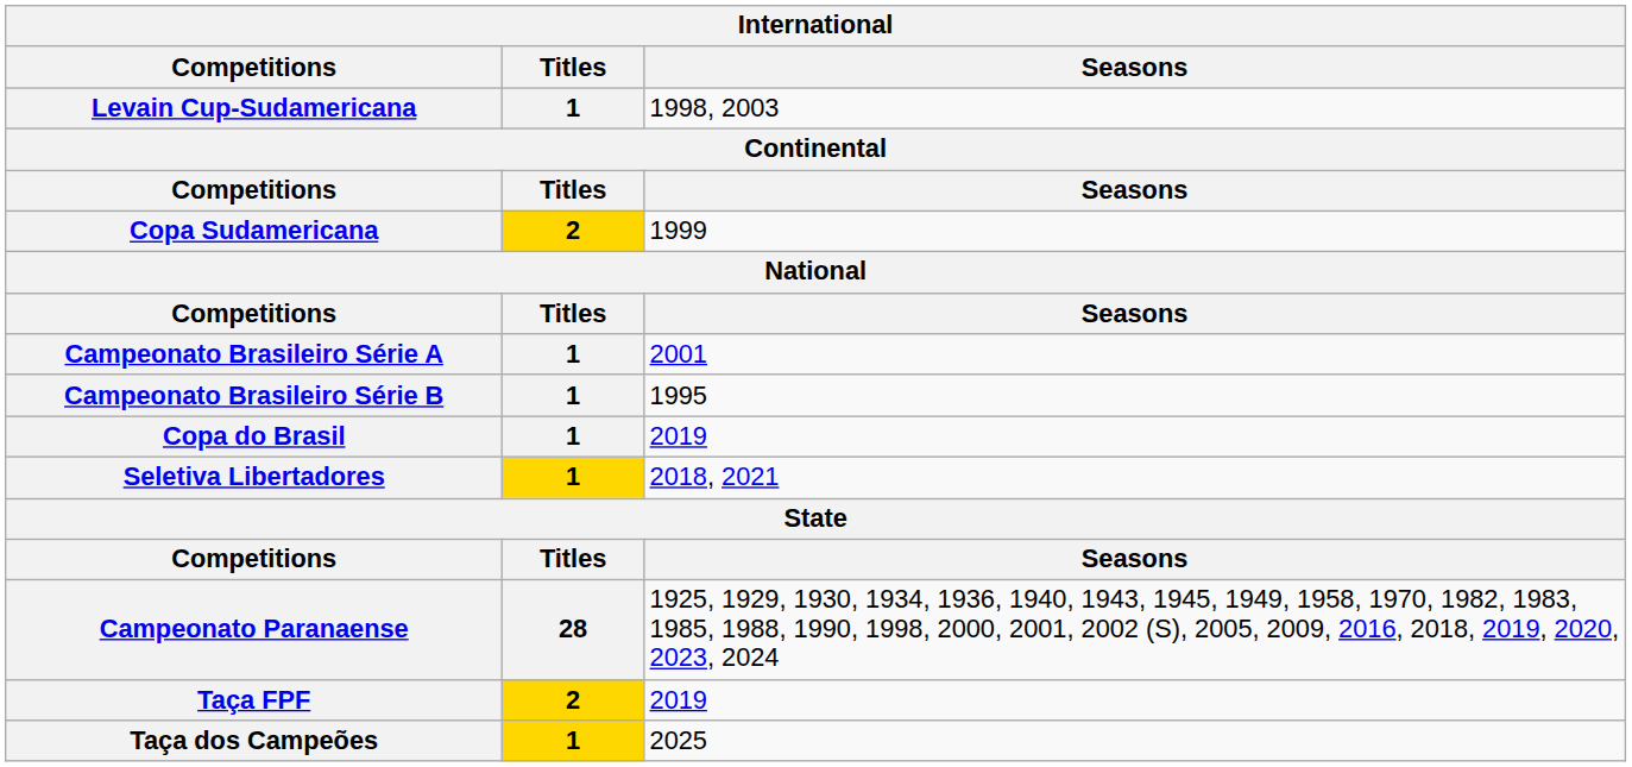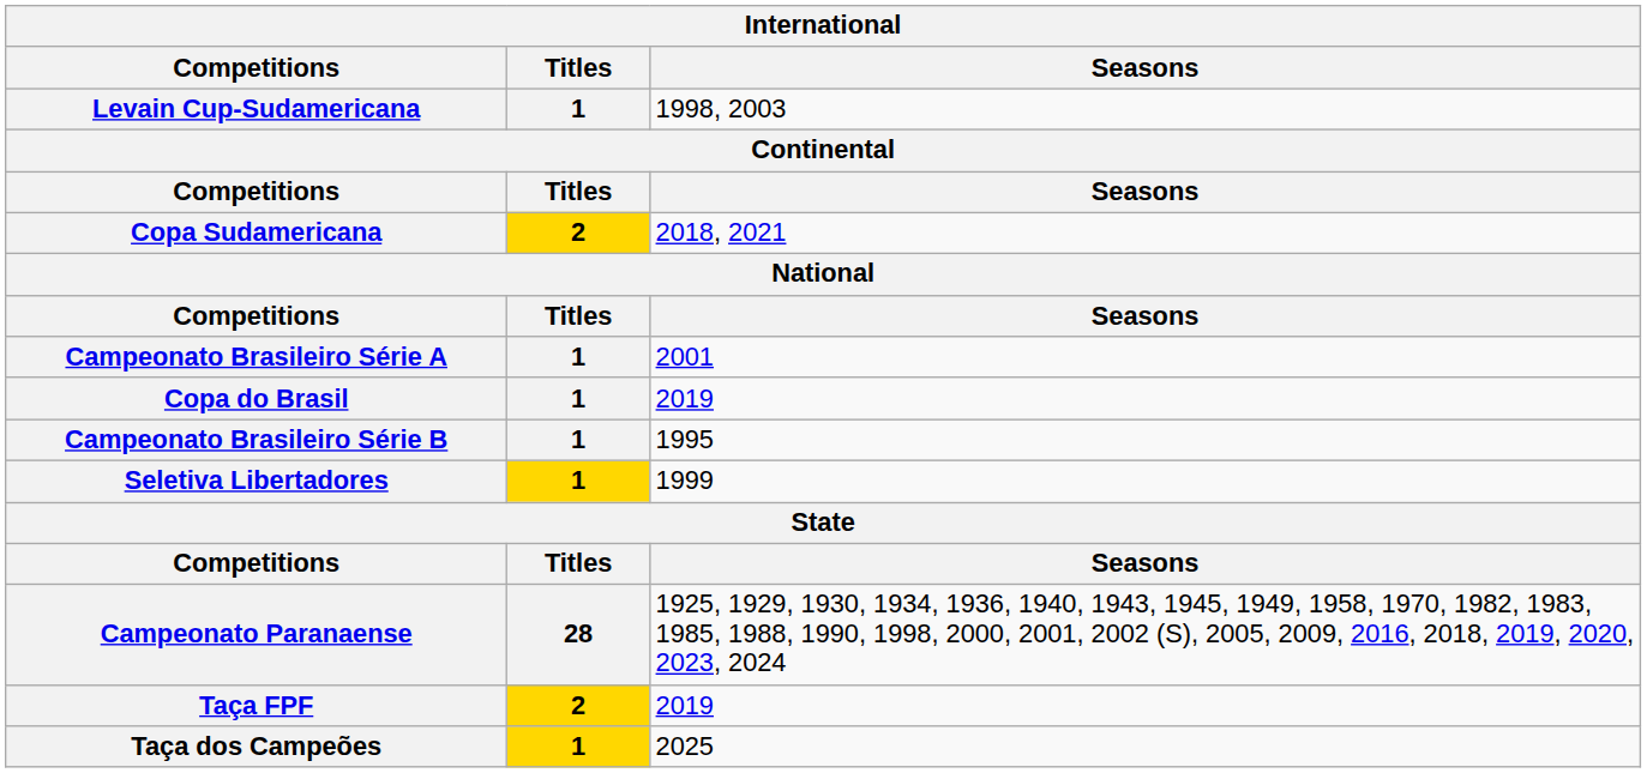Copa Sudamericana | Seasons: 1999 -> 2018, 2021
rows swapped: Copa do Brasil <-> Campeonato Brasileiro Série B
Seletiva Libertadores | Seasons: 2018, 2021 -> 1999
